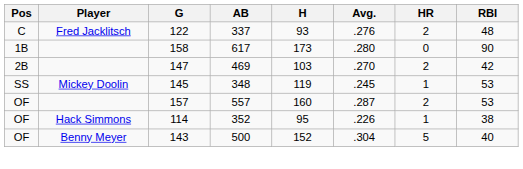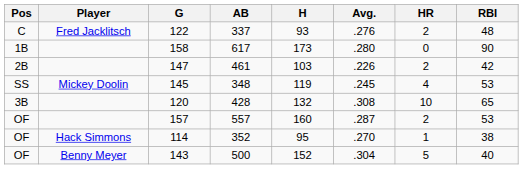147 | AB: 469 -> 461
147 | Avg.: .270 -> .226
145 | HR: 1 -> 4
+ row: 3B | 120 | 428 | 132 | .308 | 10 | 65
114 | Avg.: .226 -> .270
